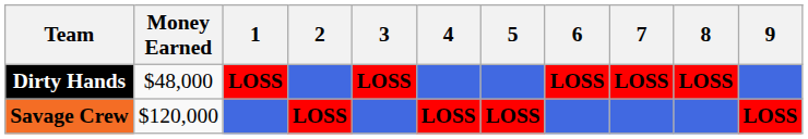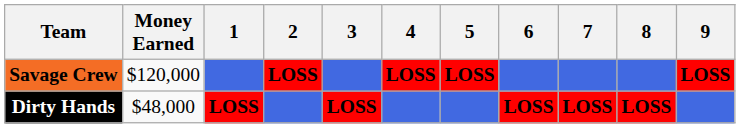rows swapped: Dirty Hands <-> Savage Crew
